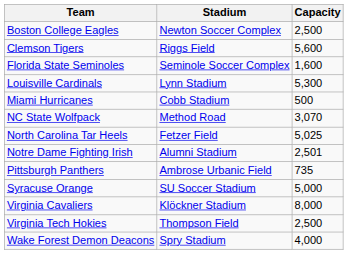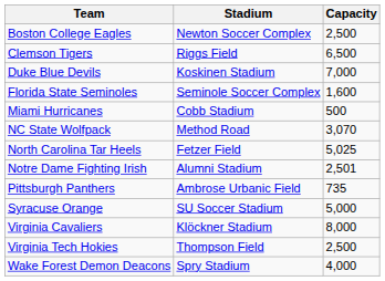Clemson Tigers | Capacity: 5,600 -> 6,500
+ row: Duke Blue Devils | Koskinen Stadium | 7,000
- row: Louisville Cardinals | Lynn Stadium | 5,300
